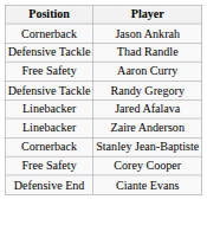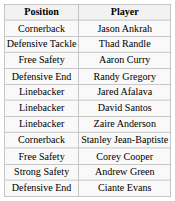Randy Gregory | Position: Defensive Tackle -> Defensive End
+ row: Linebacker | David Santos
+ row: Strong Safety | Andrew Green
